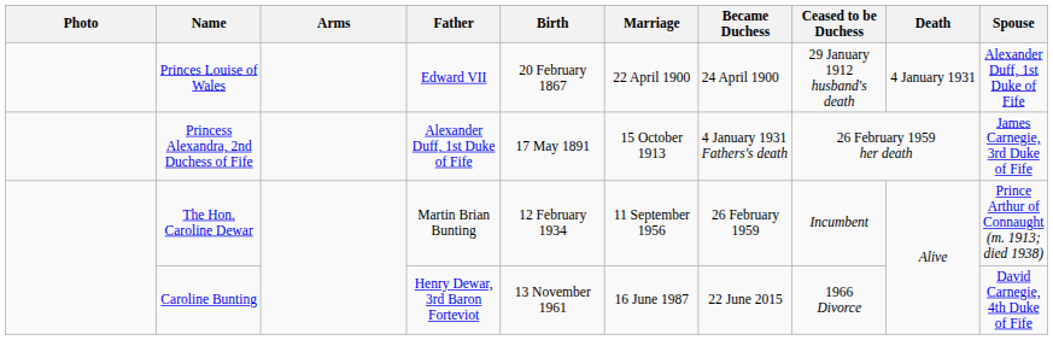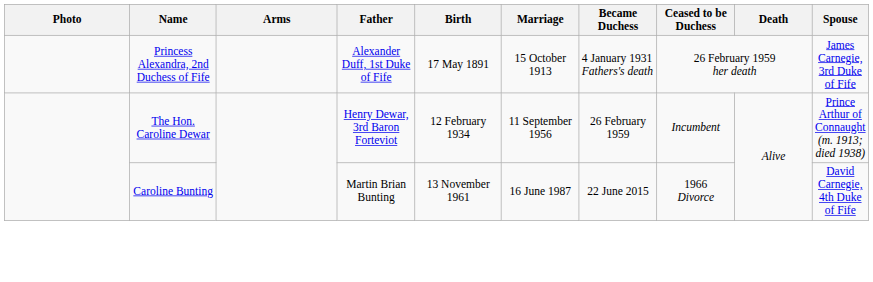- row: Princes Louise of Wales | Edward VII | 20 February 1867 | 22 April 1900 | 24 April 1900 | 29 January 1912 husband's death | 4 January 1931 | Alexander Duff, 1st Duke of Fife
The Hon. Caroline Dewar | Father: Martin Brian Bunting -> Henry Dewar, 3rd Baron Forteviot
Caroline Bunting | Father: Henry Dewar, 3rd Baron Forteviot -> Martin Brian Bunting
